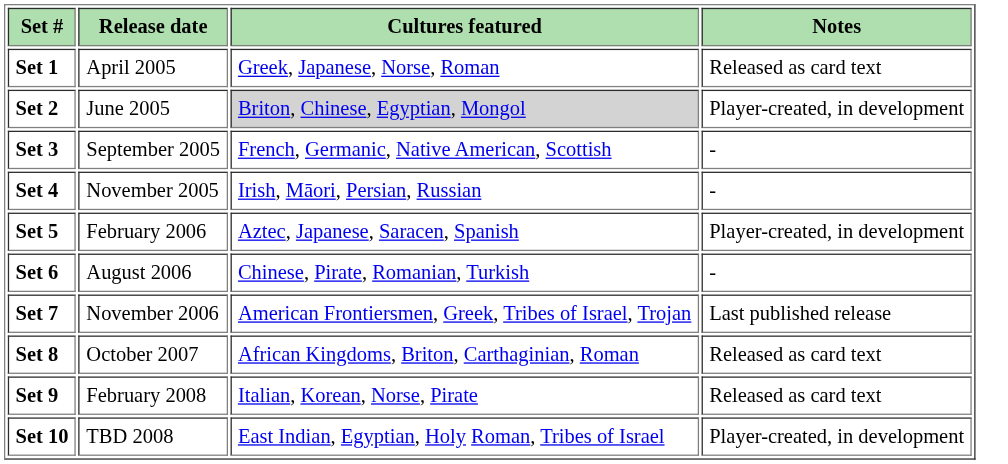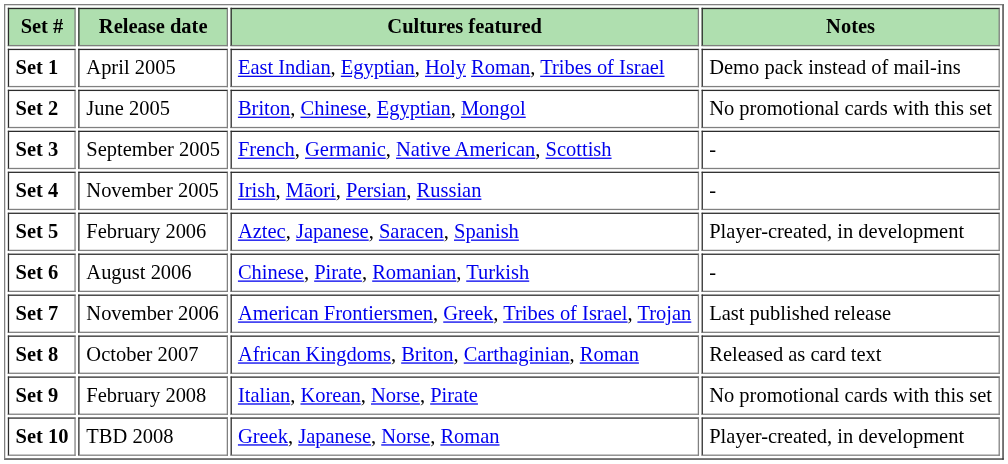Set 1 | Cultures featured: Greek, Japanese, Norse, Roman -> East Indian, Egyptian, Holy Roman, Tribes of Israel
Set 1 | Notes: Released as card text -> Demo pack instead of mail-ins
Set 2 | Cultures featured: lightgrey background -> no background
Set 2 | Notes: Player-created, in development -> No promotional cards with this set
Set 9 | Notes: Released as card text -> No promotional cards with this set
Set 10 | Cultures featured: East Indian, Egyptian, Holy Roman, Tribes of Israel -> Greek, Japanese, Norse, Roman
